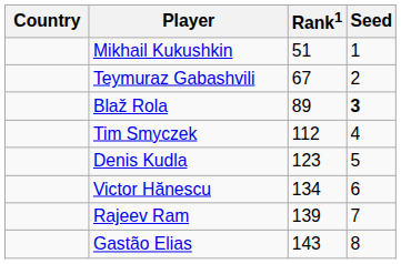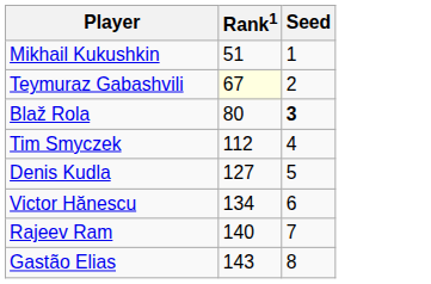- column: Country
Teymuraz Gabashvili | Rank1: no background -> lightyellow background
Blaž Rola | Rank1: 89 -> 80
Denis Kudla | Rank1: 123 -> 127
Rajeev Ram | Rank1: 139 -> 140
